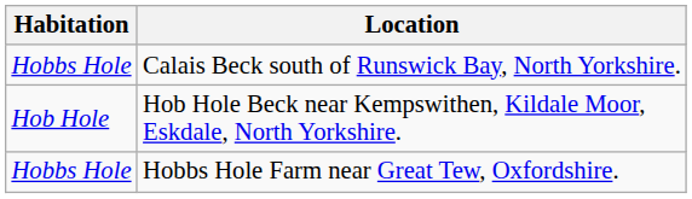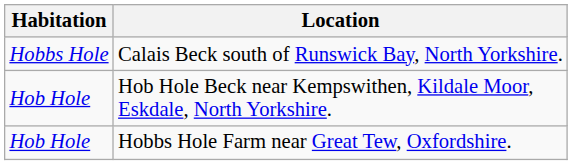Hobbs Hole Farm near Great Tew, Oxfordshire. | Habitation: Hobbs Hole -> Hob Hole
